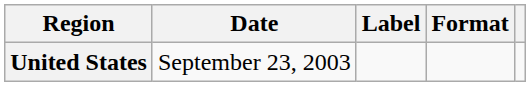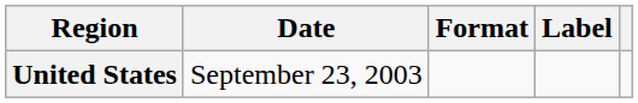columns swapped: Format <-> Label
